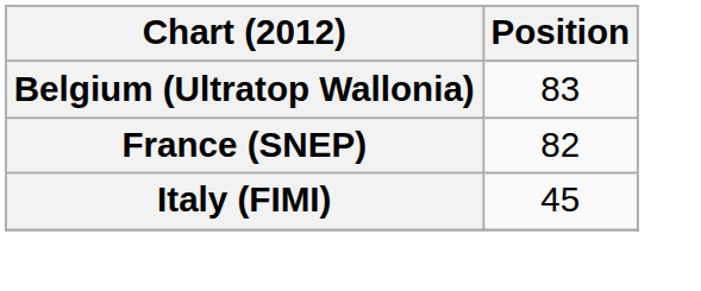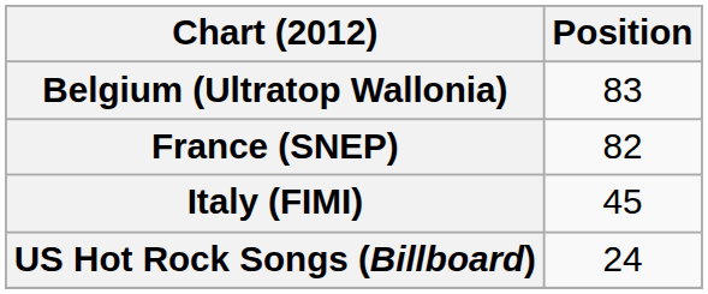+ row: US Hot Rock Songs (Billboard) | 24
